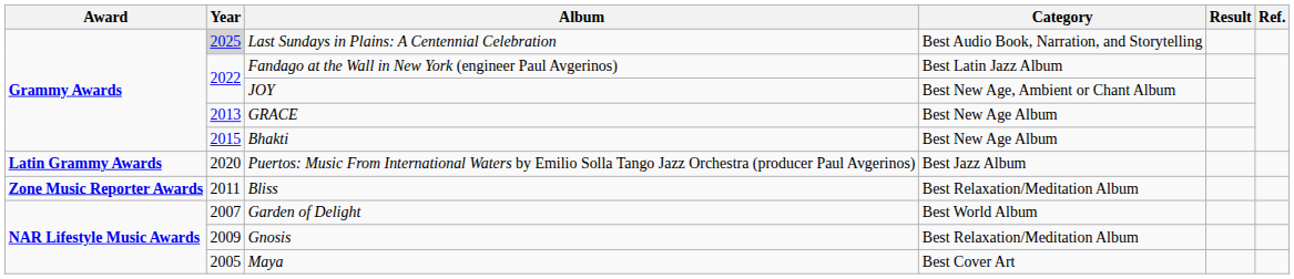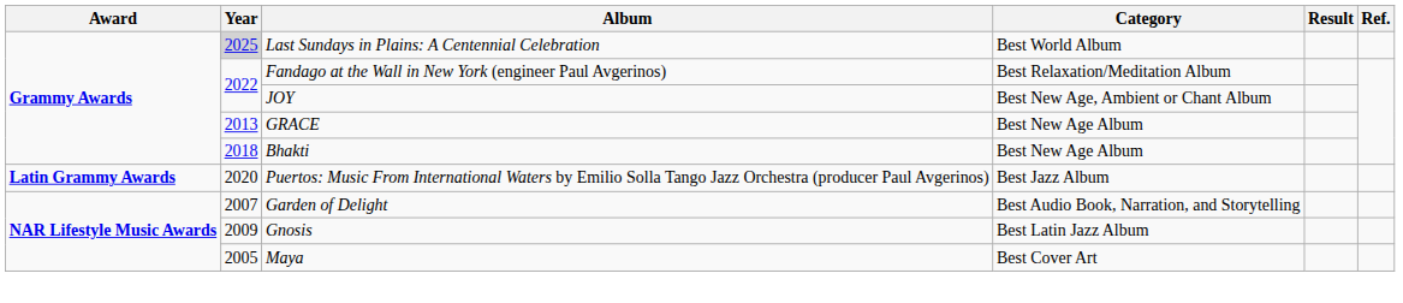Last Sundays in Plains: A Centennial Celebration | Category: Best Audio Book, Narration, and Storytelling -> Best World Album
Fandago at the Wall in New York (engineer Paul Avgerinos) | Category: Best Latin Jazz Album -> Best Relaxation/Meditation Album
Bhakti | Year: 2015 -> 2018
- row: Zone Music Reporter Awards | 2011 | Bliss | Best Relaxation/Meditation Album
Garden of Delight | Category: Best World Album -> Best Audio Book, Narration, and Storytelling
Gnosis | Category: Best Relaxation/Meditation Album -> Best Latin Jazz Album
